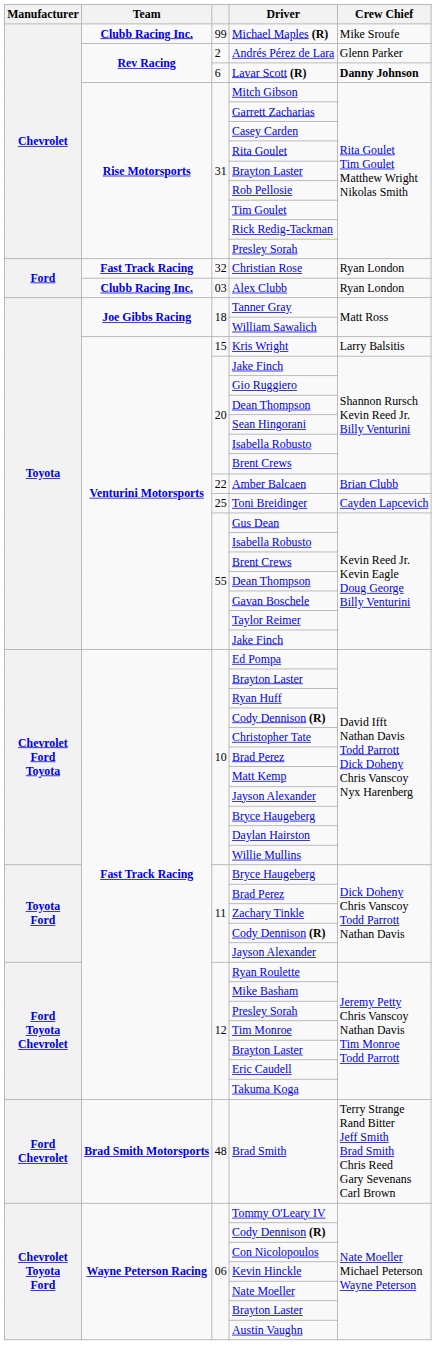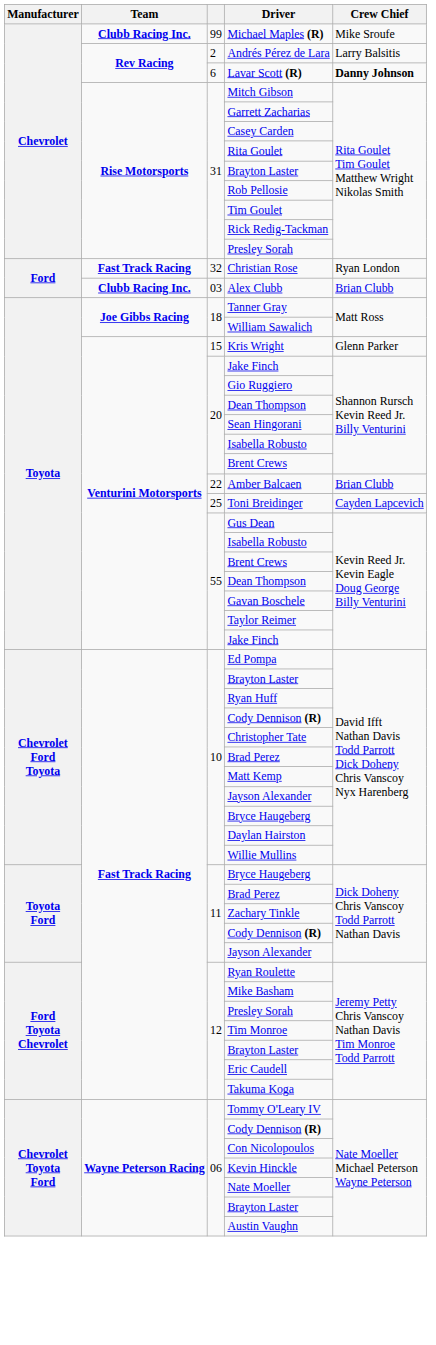Andrés Pérez de Lara | Crew Chief: Glenn Parker -> Larry Balsitis
Alex Clubb | Crew Chief: Ryan London -> Brian Clubb
Kris Wright | Crew Chief: Larry Balsitis -> Glenn Parker
- row: Ford Chevrolet | Brad Smith Motorsports | 48 | Brad Smith | Terry Strange Rand Bitter Jeff Smith Brad Smith Chris Reed Gary Sevenans Carl Brown
